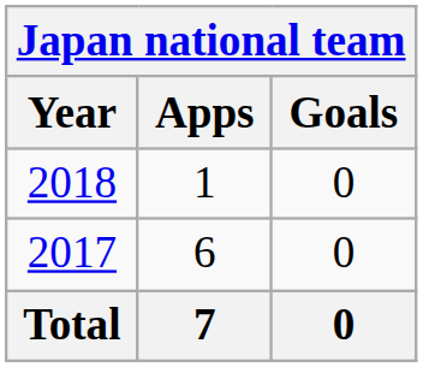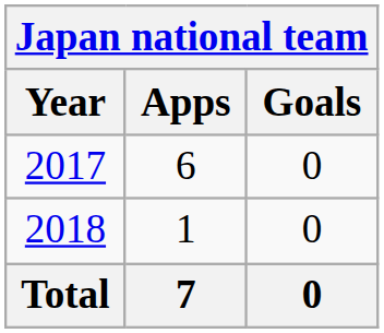rows swapped: 2017 <-> 2018
